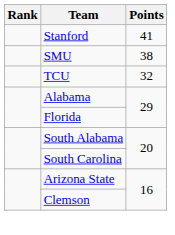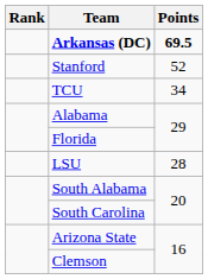+ row: Arkansas (DC) | 69.5
Stanford | Points: 41 -> 52
- row: SMU | 38
TCU | Points: 32 -> 34
+ row: LSU | 28
